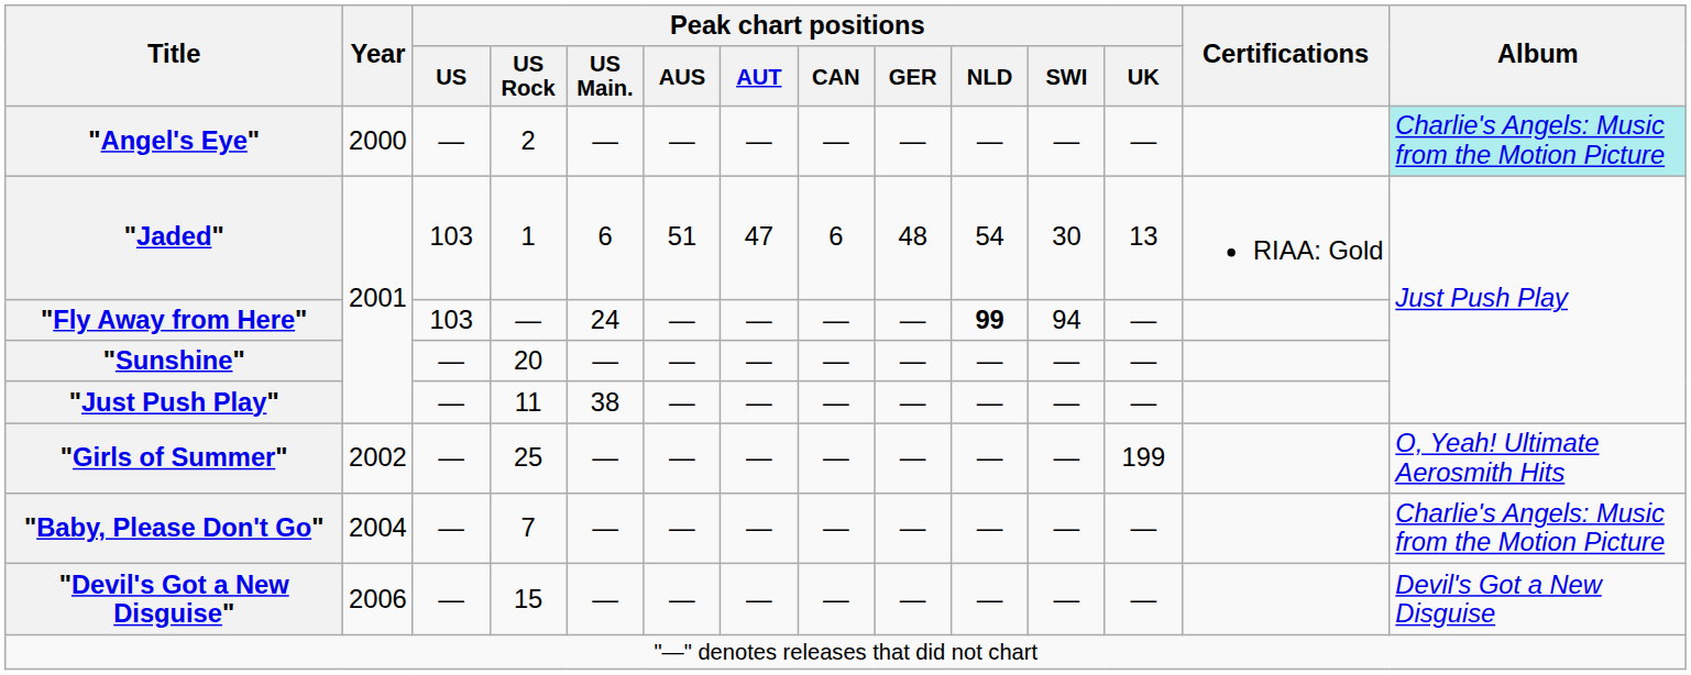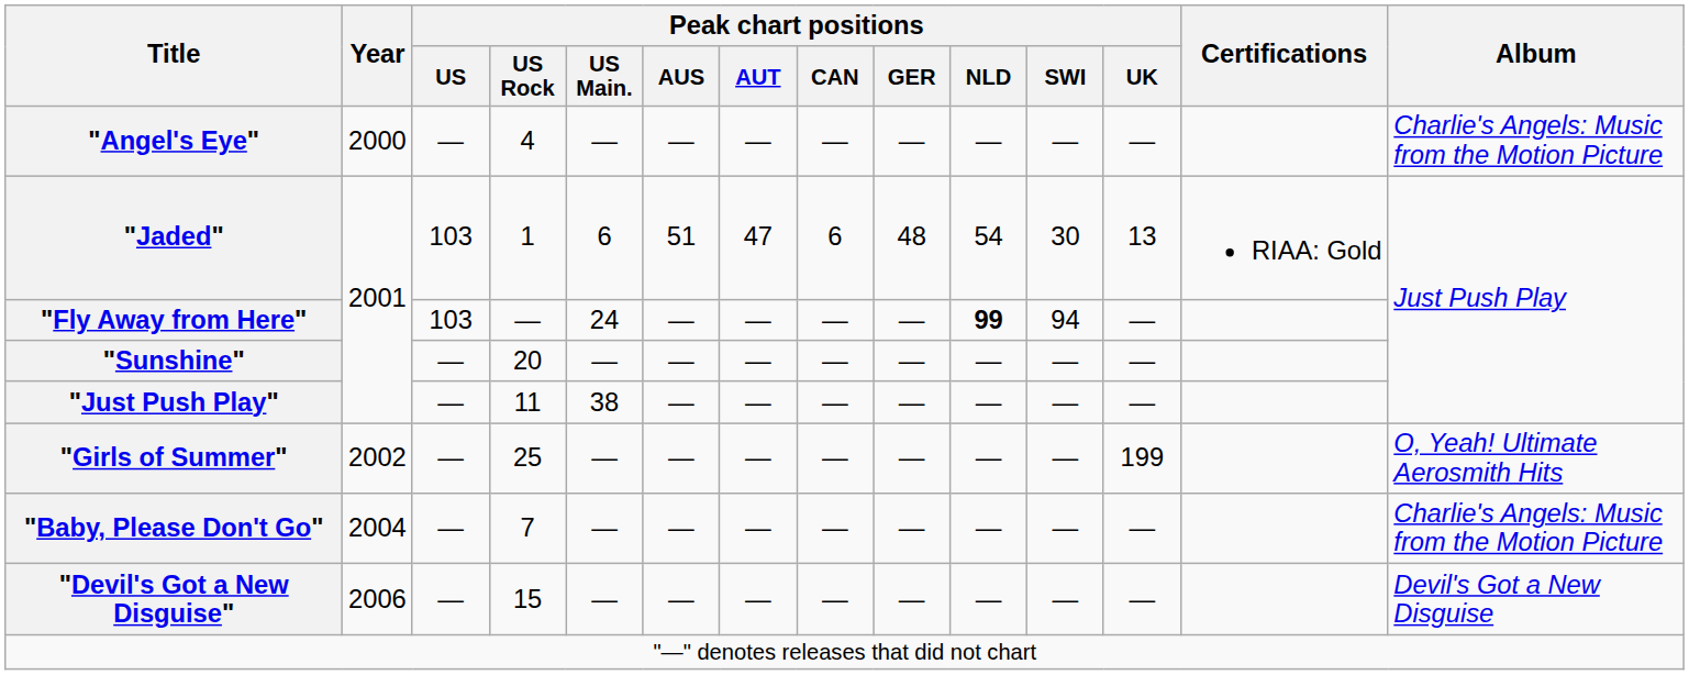"Angel's Eye" | Peak chart positions / US Rock: 2 -> 4
"Angel's Eye" | Album: paleturquoise background -> no background
